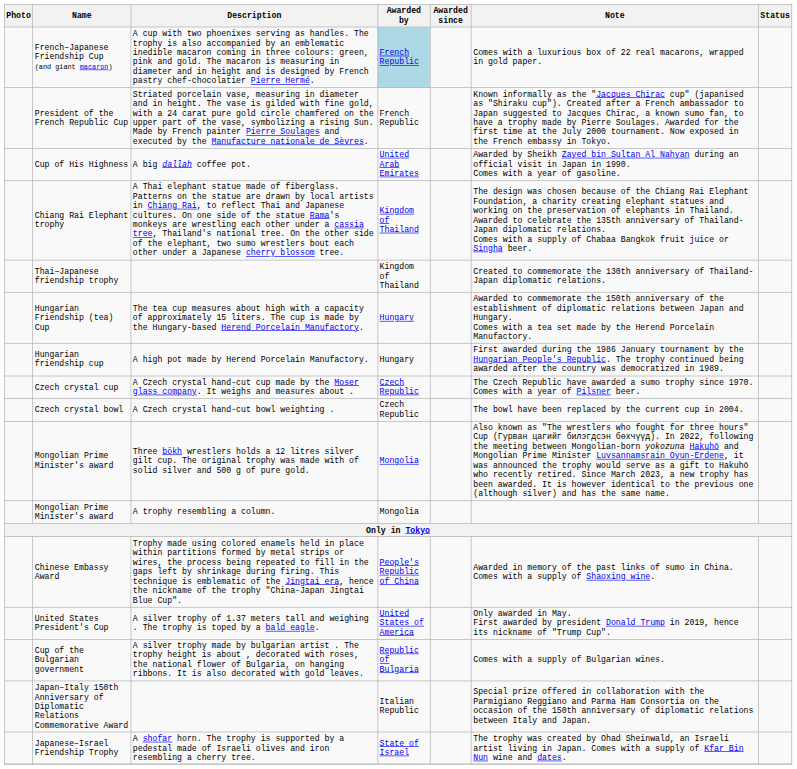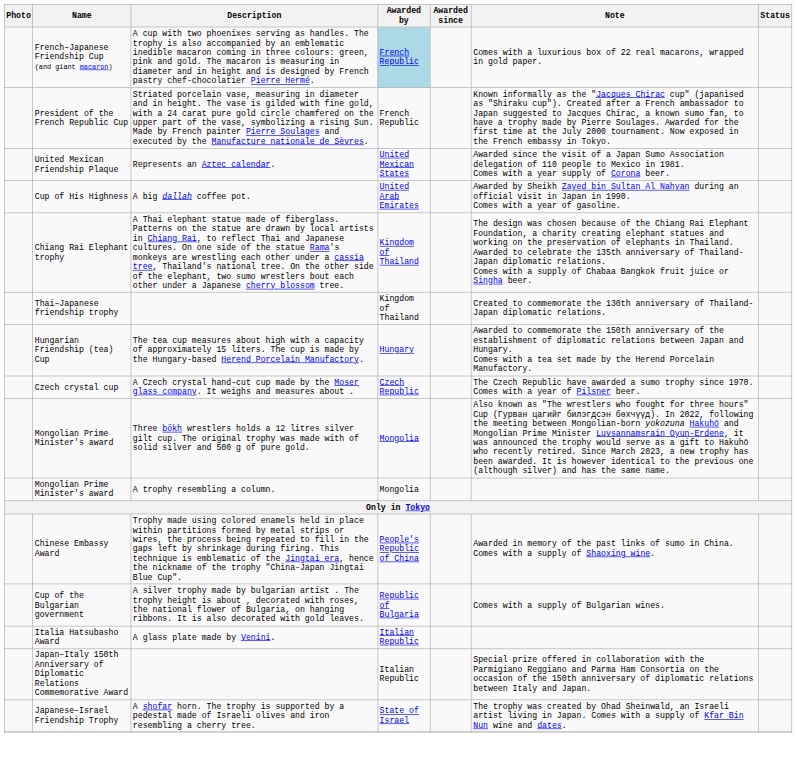+ row: United Mexican Friendship Plaque | Represents an Aztec calendar. | United Mexican States | Awarded since the visit of a Japan Sumo Association delegation of 110 people to Mexico in 1981. Comes with a year supply of Corona beer.
- row: Hungarian friendship cup | A high pot made by Herend Porcelain Manufactory. | Hungary | First awarded during the 1986 January tournament by the Hungarian People's Republic. The trophy continued being awarded after the country was democratized in 1989.
- row: Czech crystal bowl | A Czech crystal hand-cut bowl weighting . | Czech Republic | The bowl have been replaced by the current cup in 2004.
- row: United States President's Cup | A silver trophy of 1.37 meters tall and weighing . The trophy is toped by a bald eagle. | United States of America | Only awarded in May. First awarded by president Donald Trump in 2019, hence its nickname of "Trump Cup".
+ row: Italia Hatsubasho Award | A glass plate made by Venini. | Italian Republic
